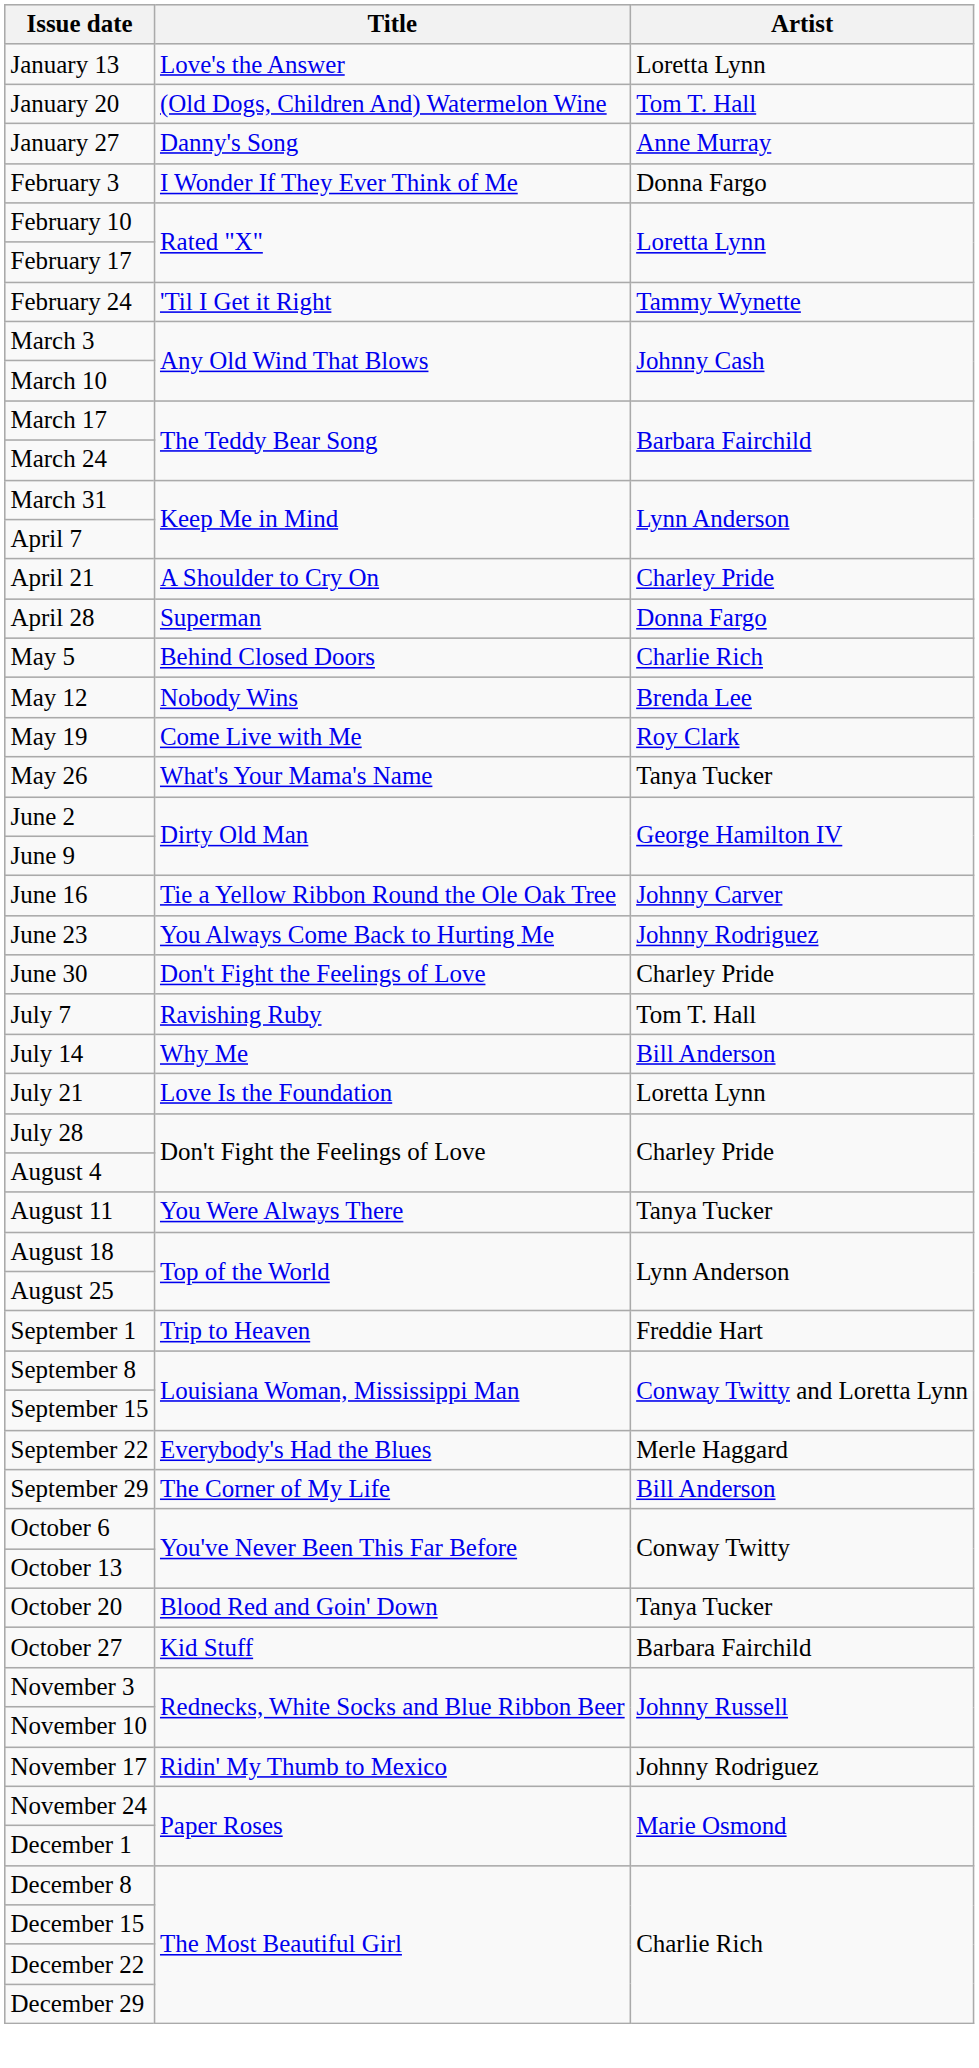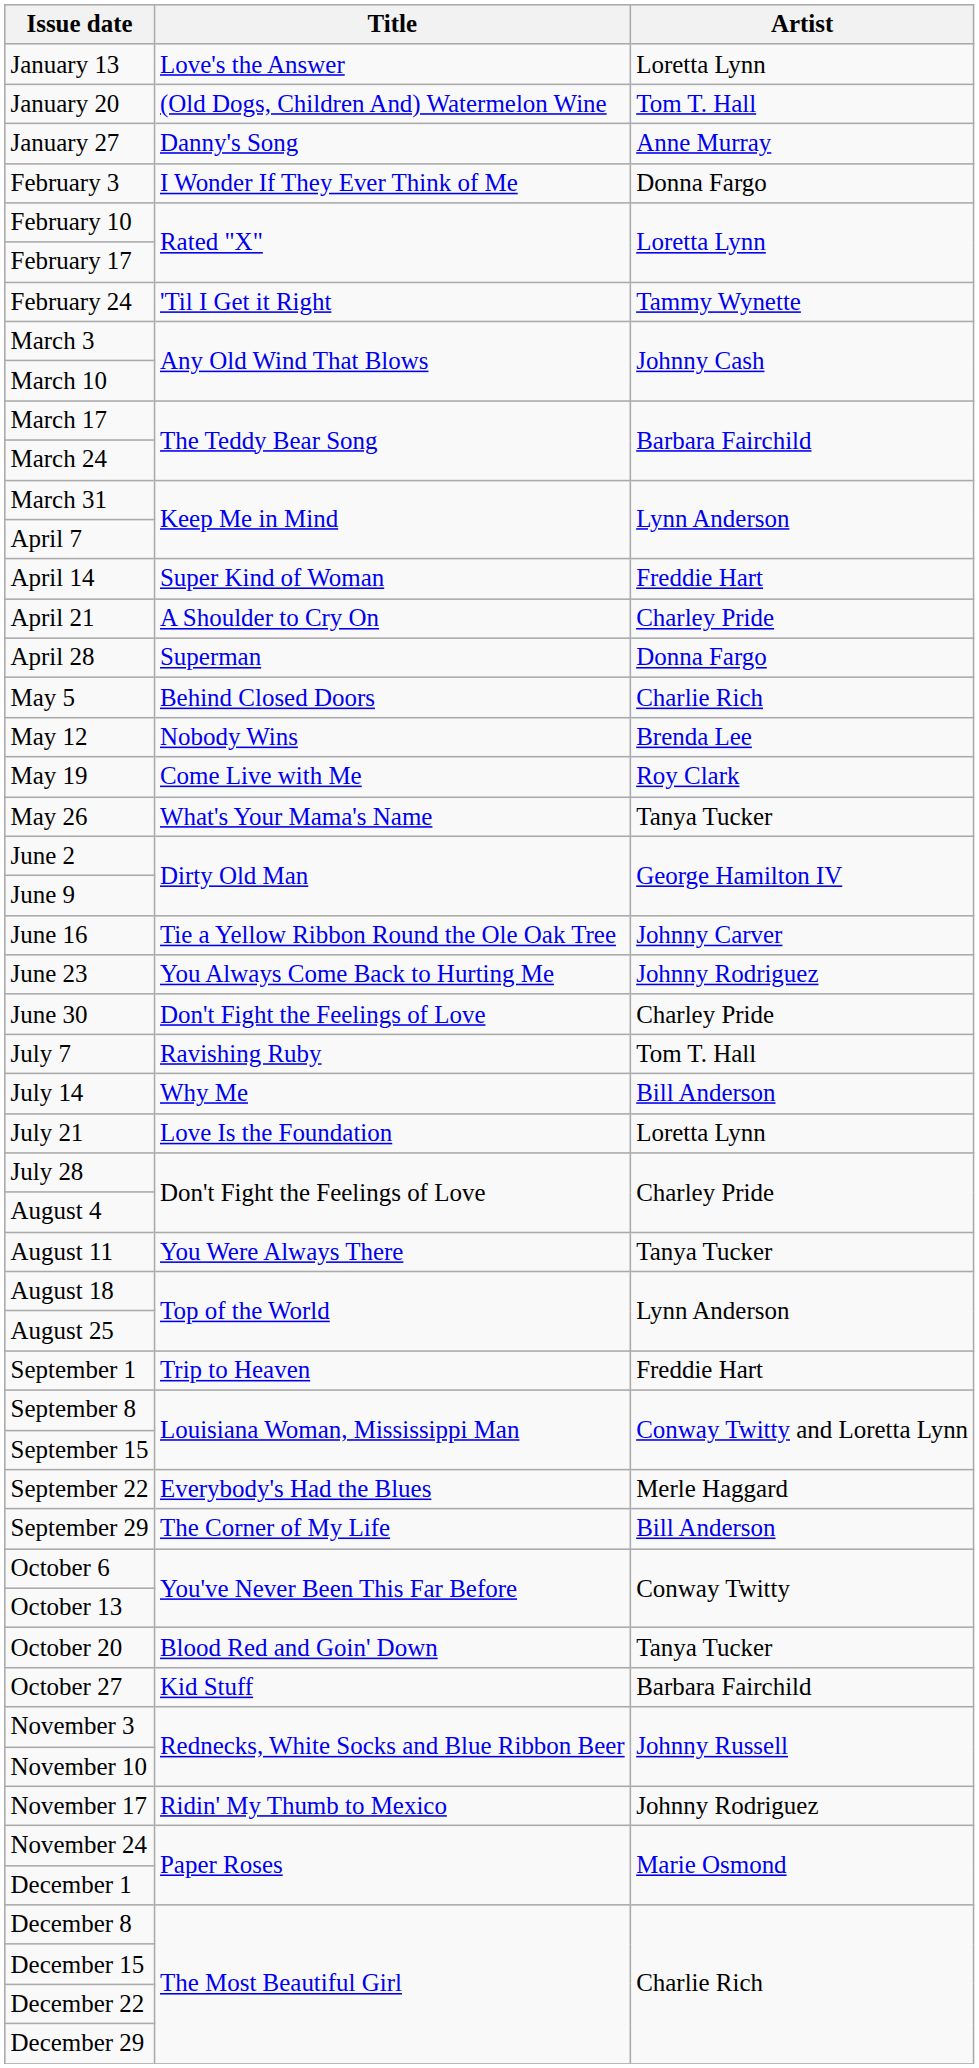+ row: April 14 | Super Kind of Woman | Freddie Hart
